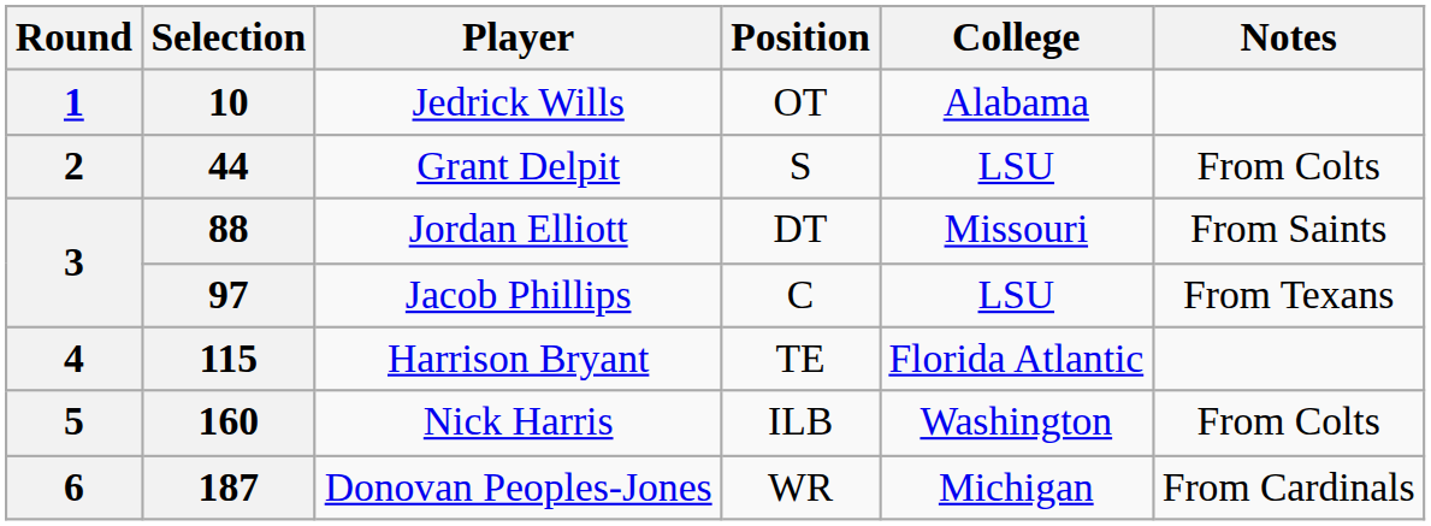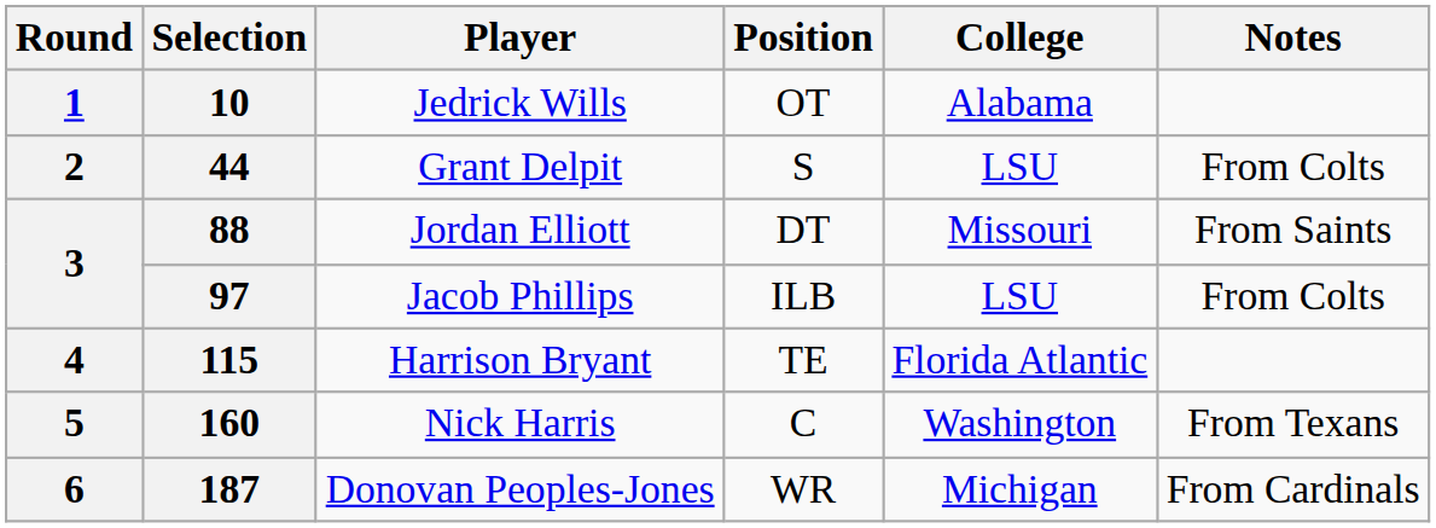97 | Position: C -> ILB
97 | Notes: From Texans -> From Colts
160 | Position: ILB -> C
160 | Notes: From Colts -> From Texans
